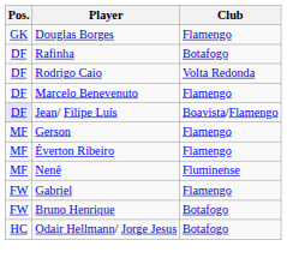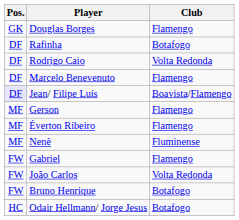+ row: FW | João Carlos | Volta Redonda
